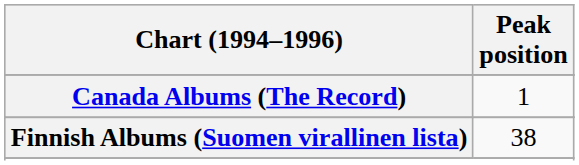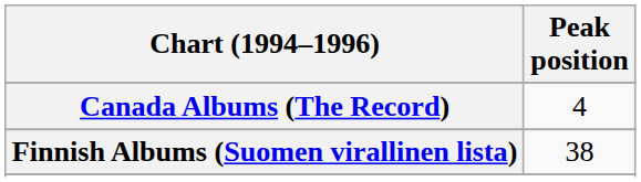Canada Albums (The Record) | Peak position: 1 -> 4
